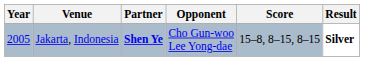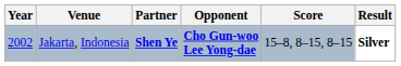Jakarta, Indonesia | Year: 2005 -> 2002
Jakarta, Indonesia | Opponent: normal -> bold
